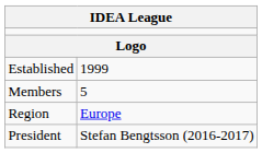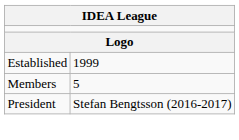- row: Region | Europe
